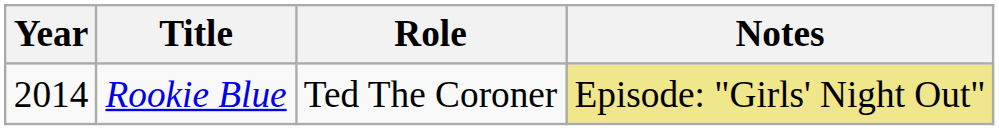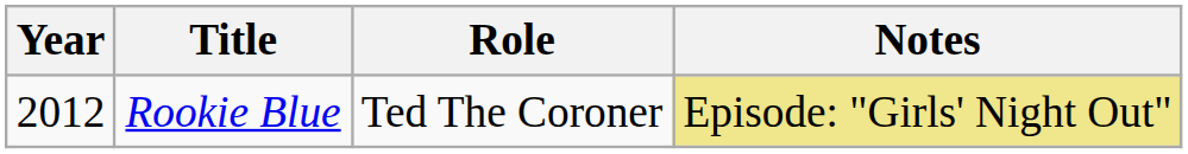Rookie Blue | Year: 2014 -> 2012
